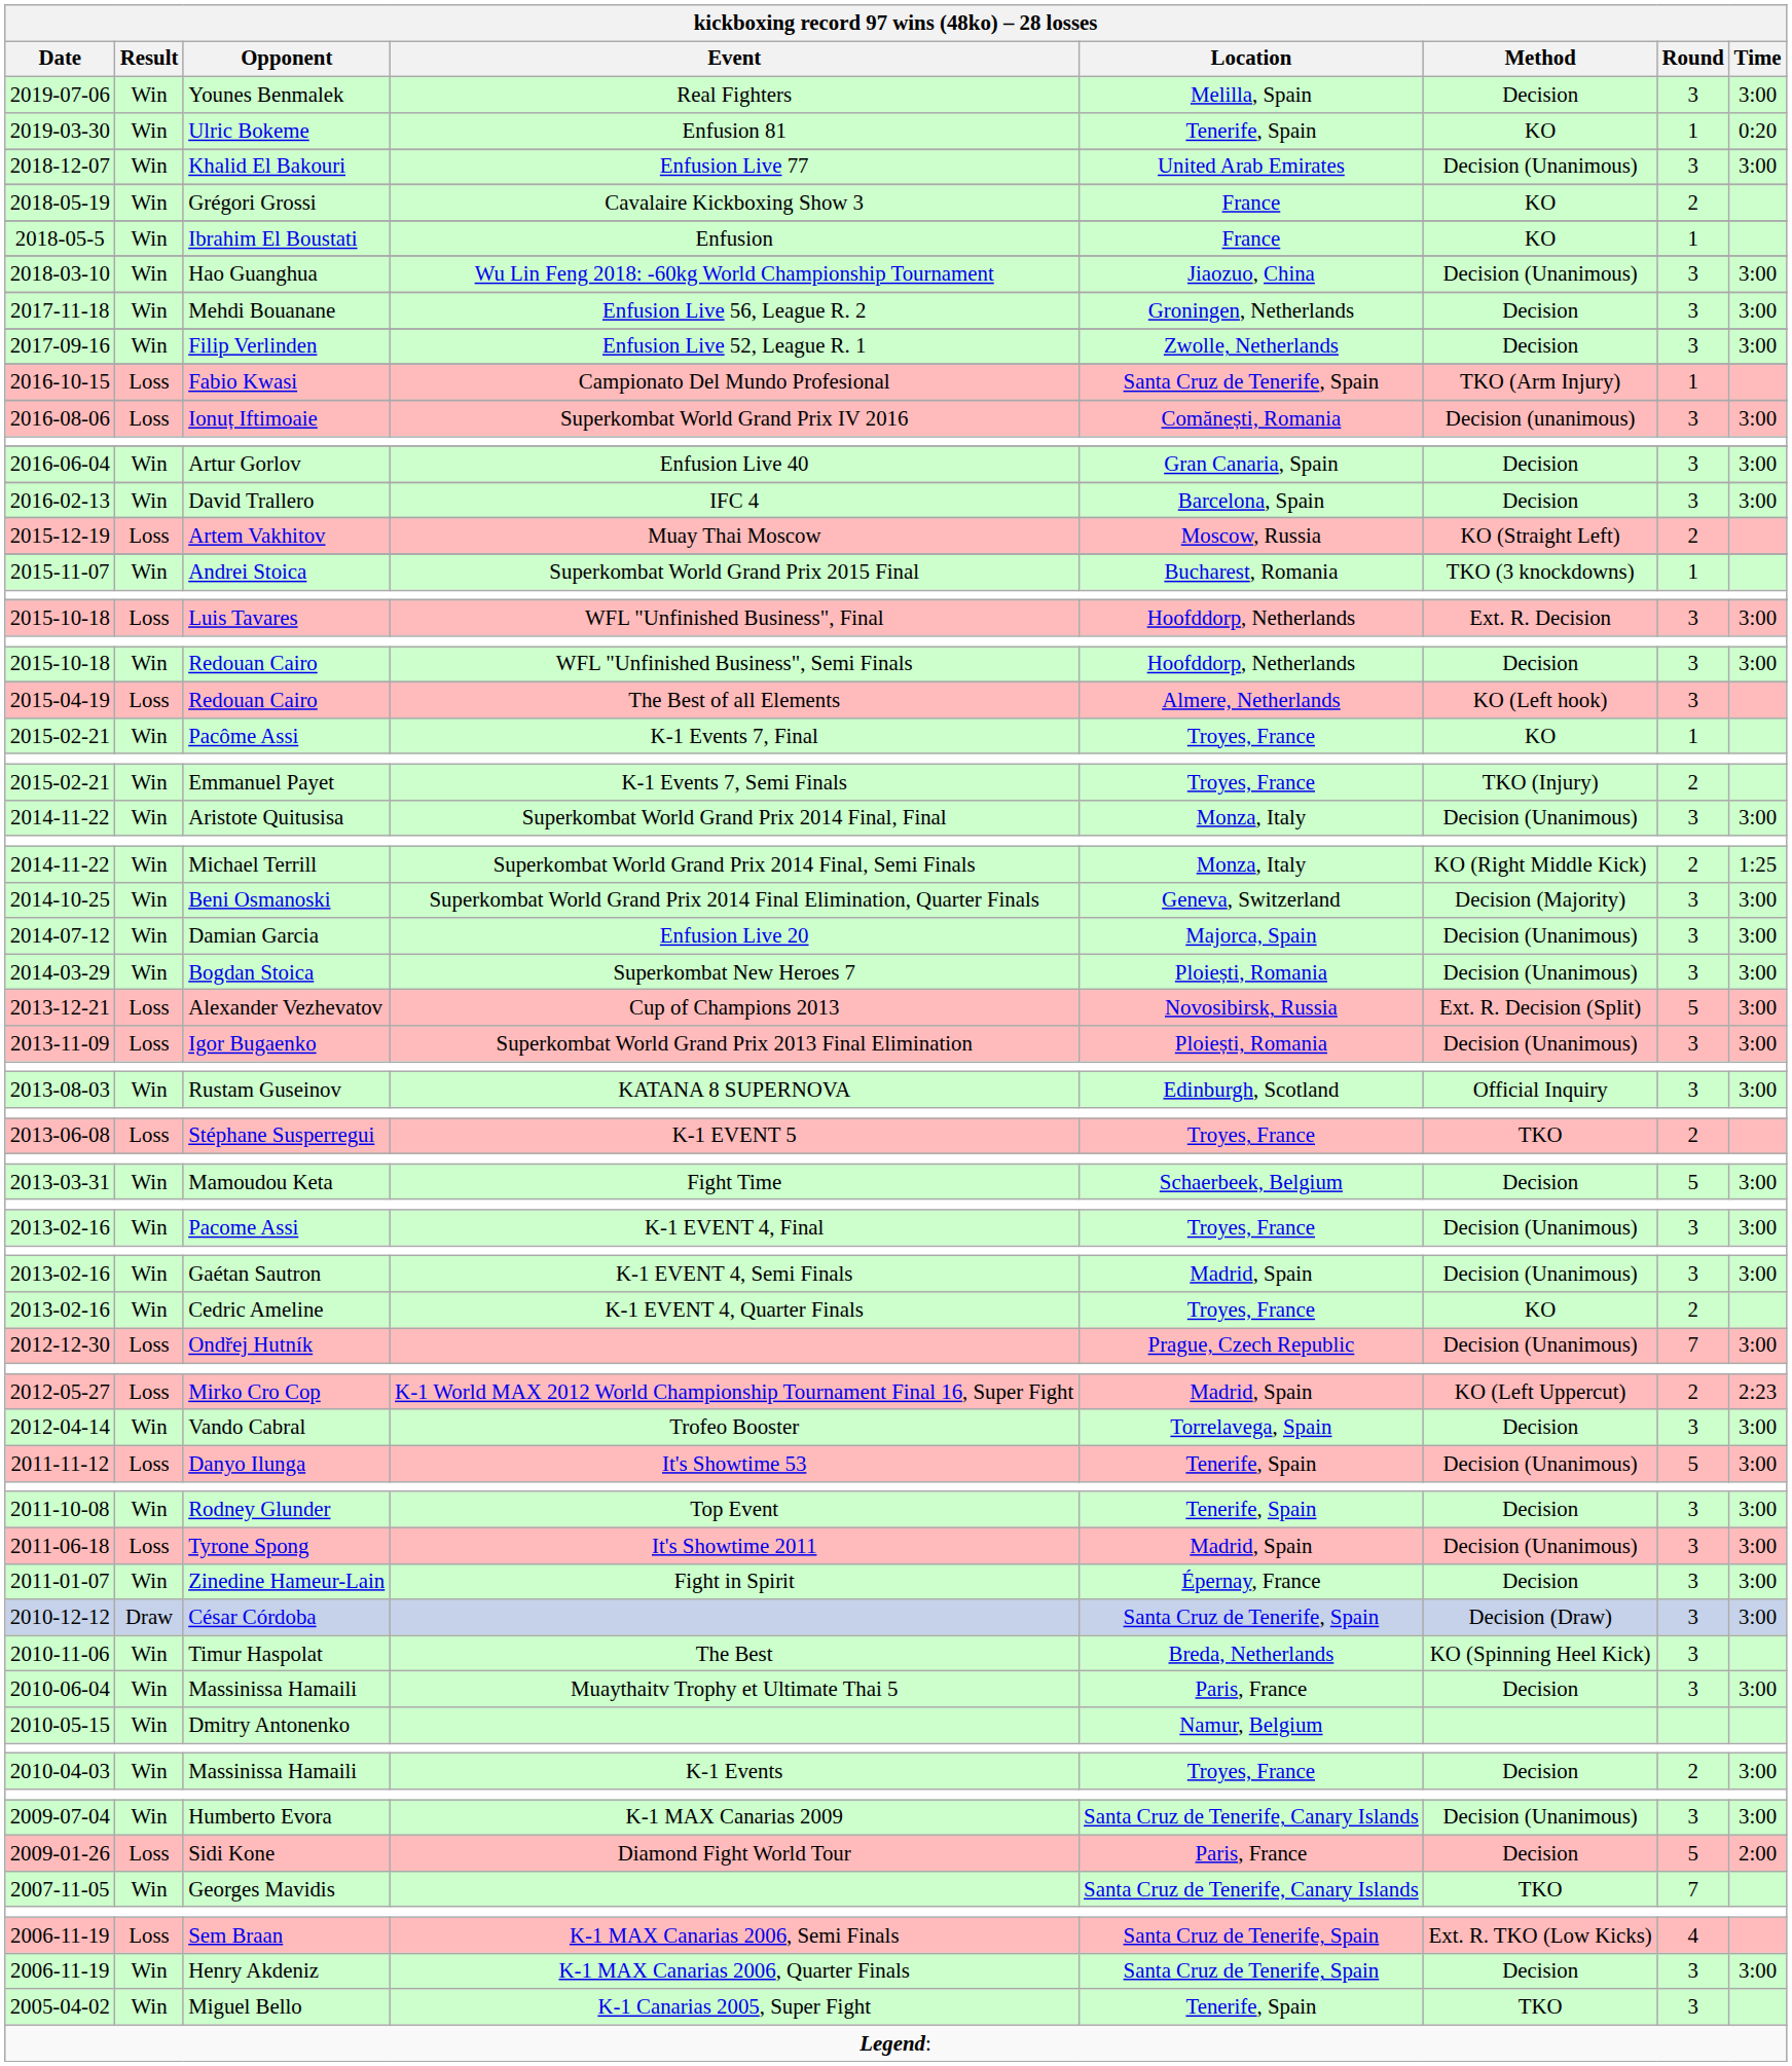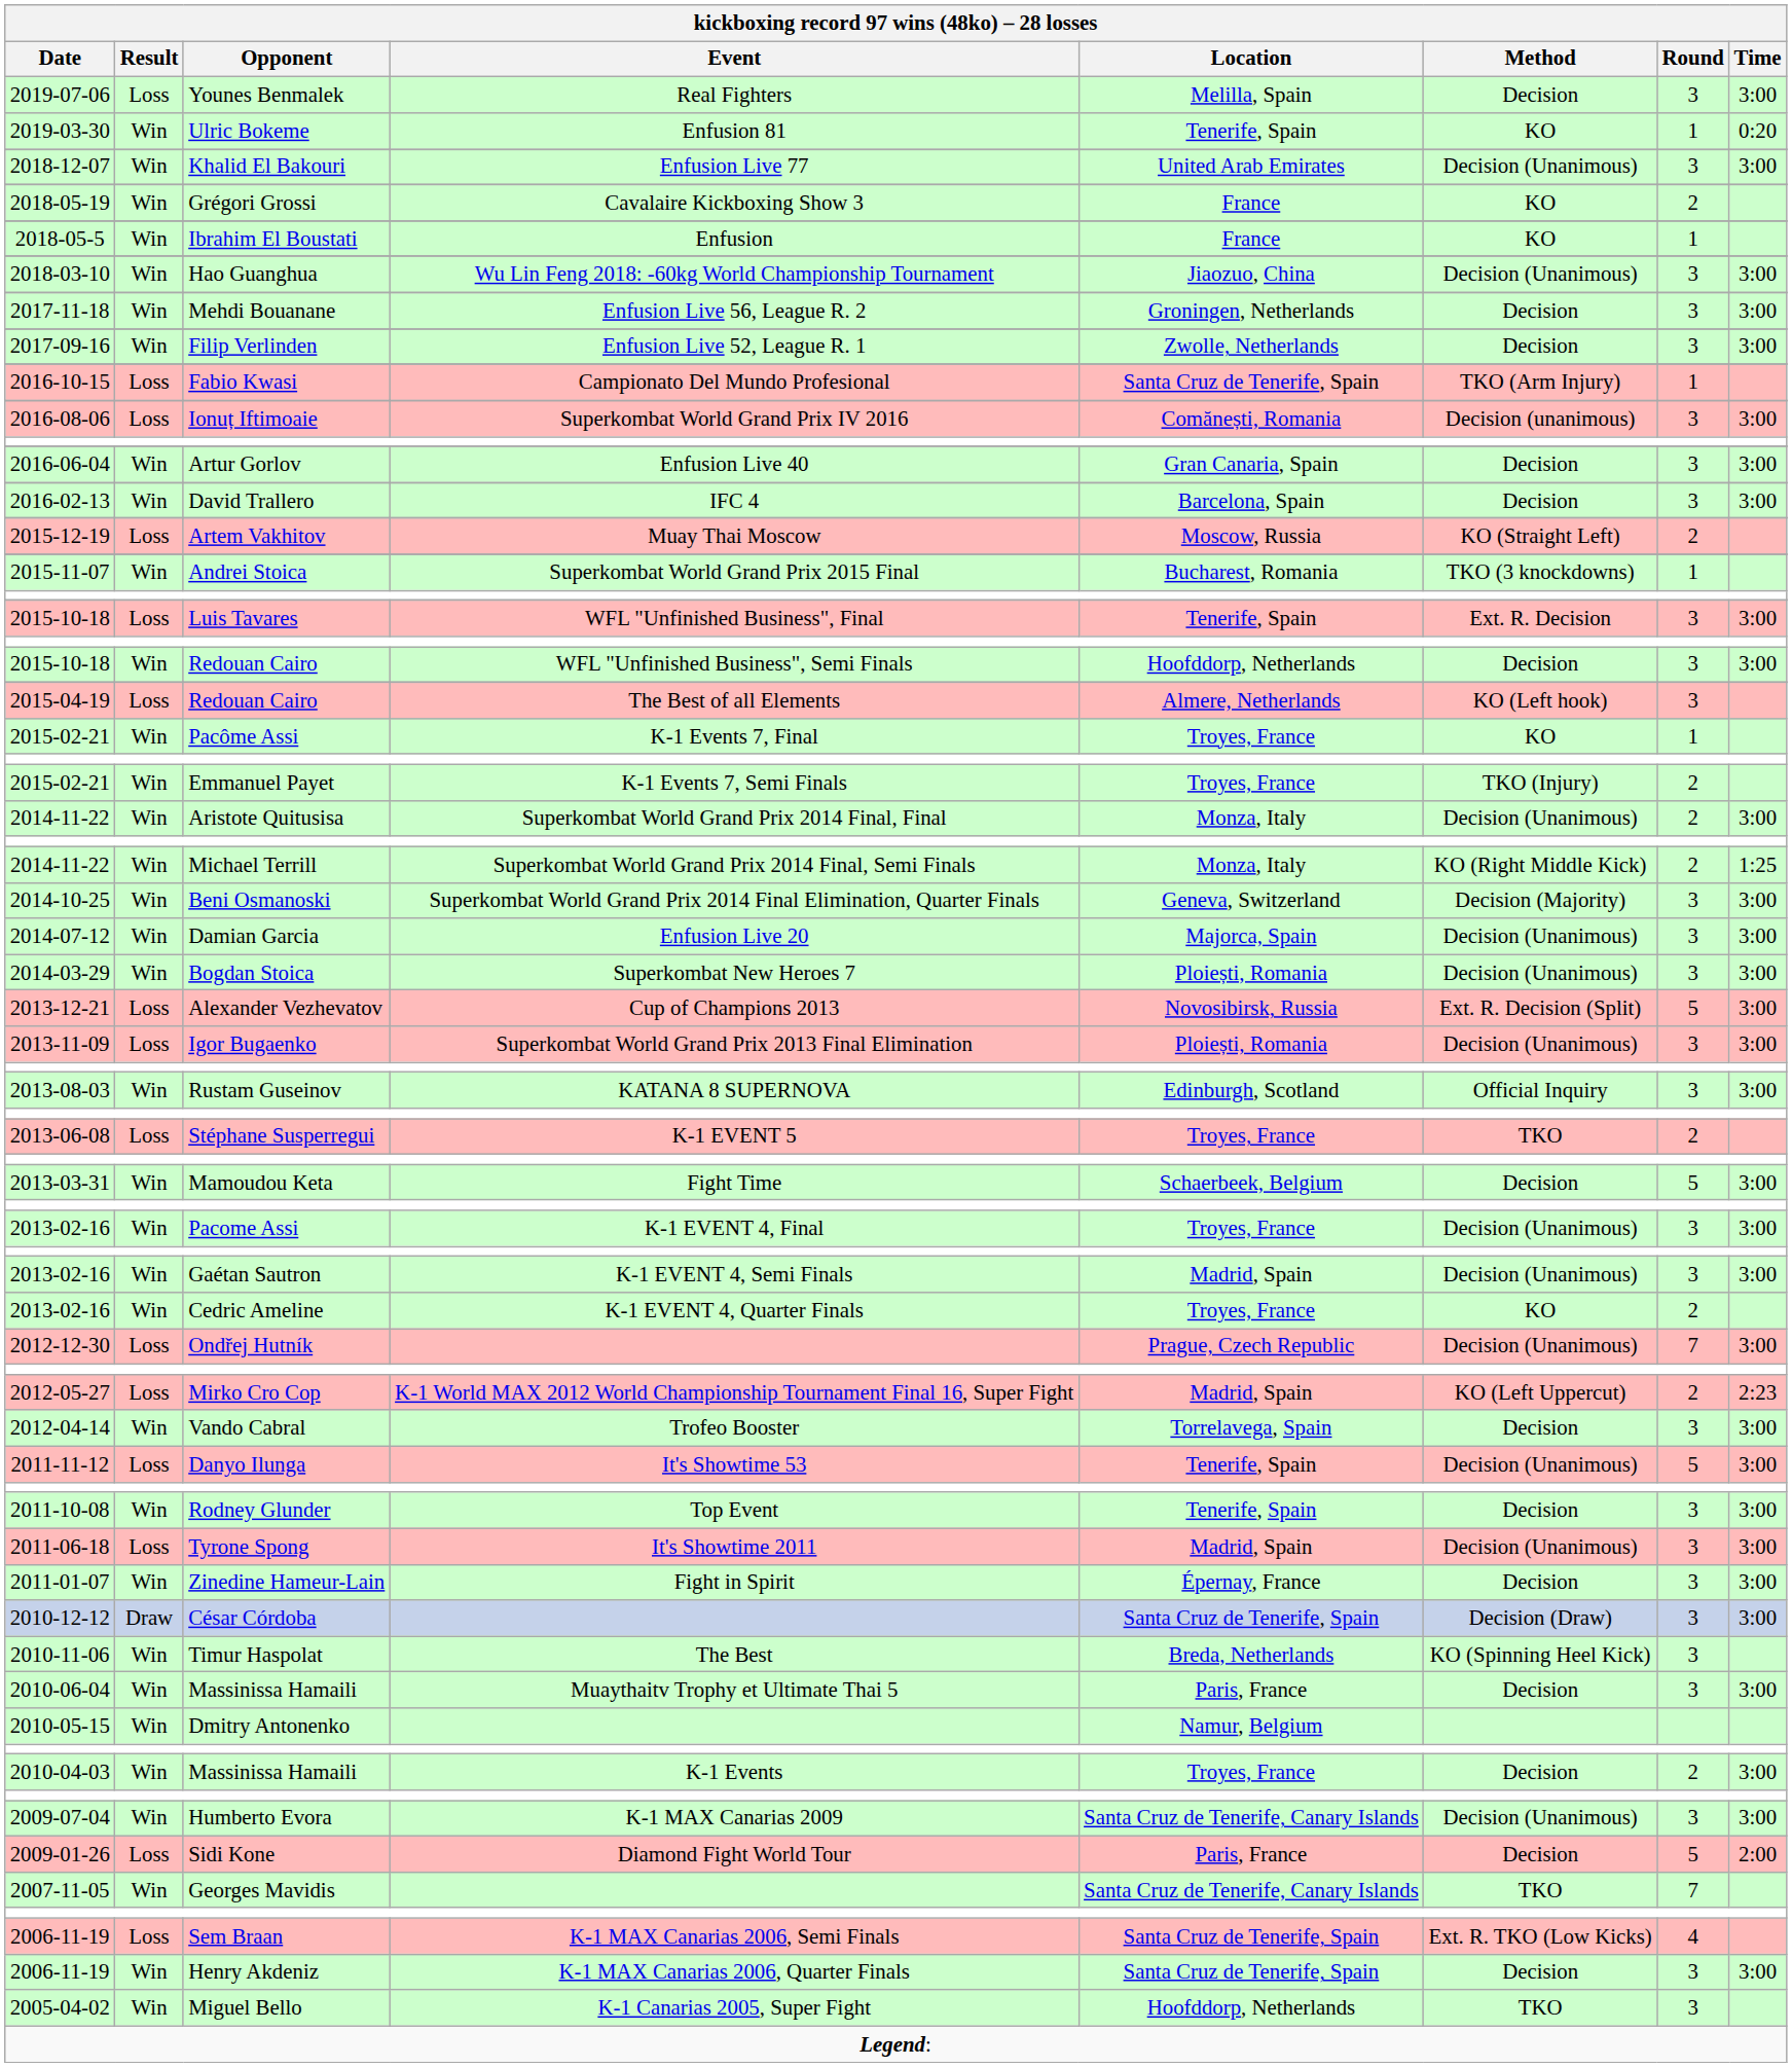Younes Benmalek | kickboxing record 97 wins (48ko) – 28 losses / Result: Win -> Loss
Luis Tavares | kickboxing record 97 wins (48ko) – 28 losses / Location: Hoofddorp, Netherlands -> Tenerife, Spain
Aristote Quitusisa | kickboxing record 97 wins (48ko) – 28 losses / Round: 3 -> 2
Miguel Bello | kickboxing record 97 wins (48ko) – 28 losses / Location: Tenerife, Spain -> Hoofddorp, Netherlands
